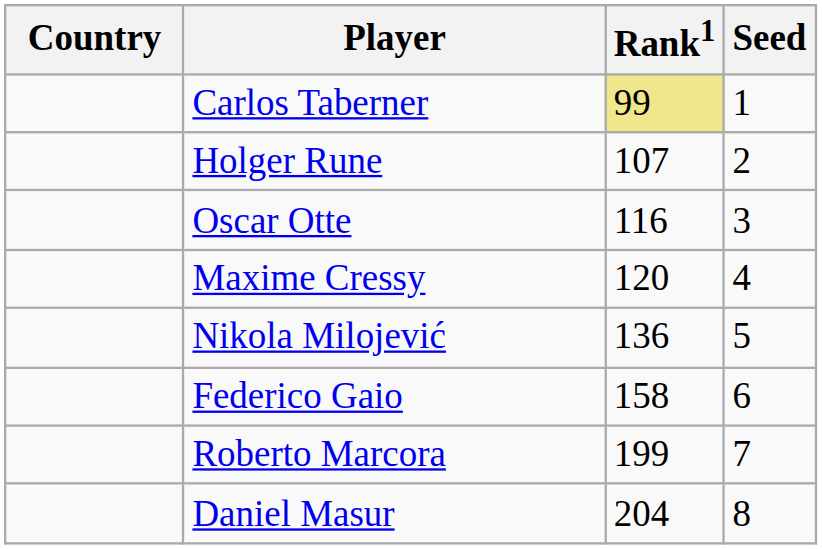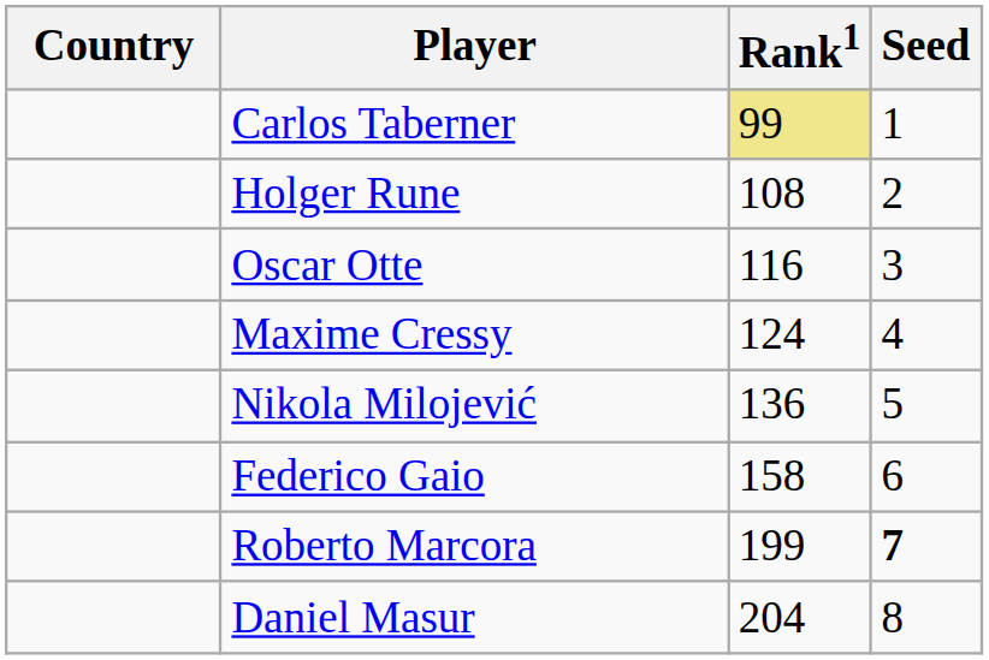Holger Rune | Rank1: 107 -> 108
Maxime Cressy | Rank1: 120 -> 124
Roberto Marcora | Seed: normal -> bold
